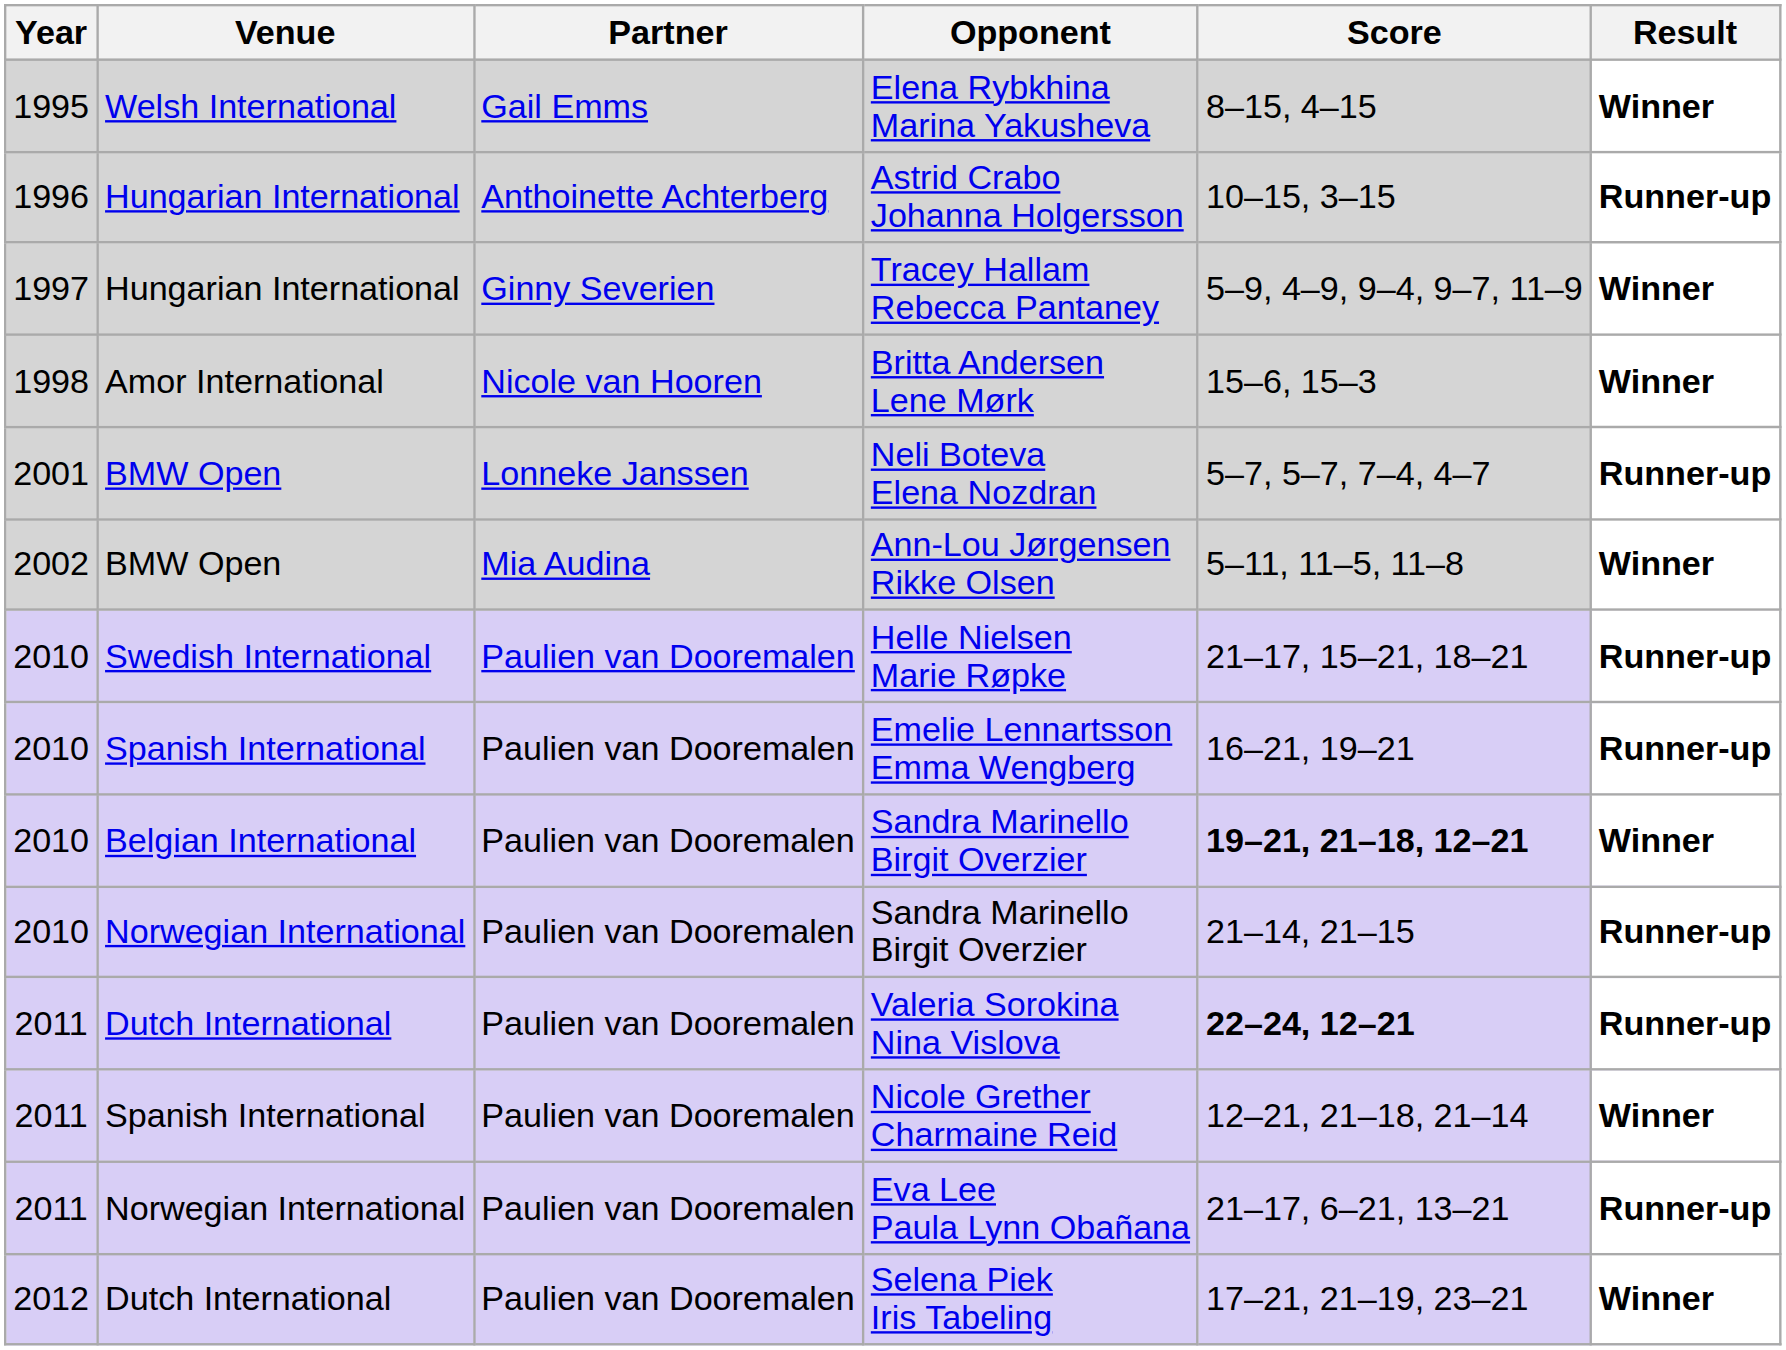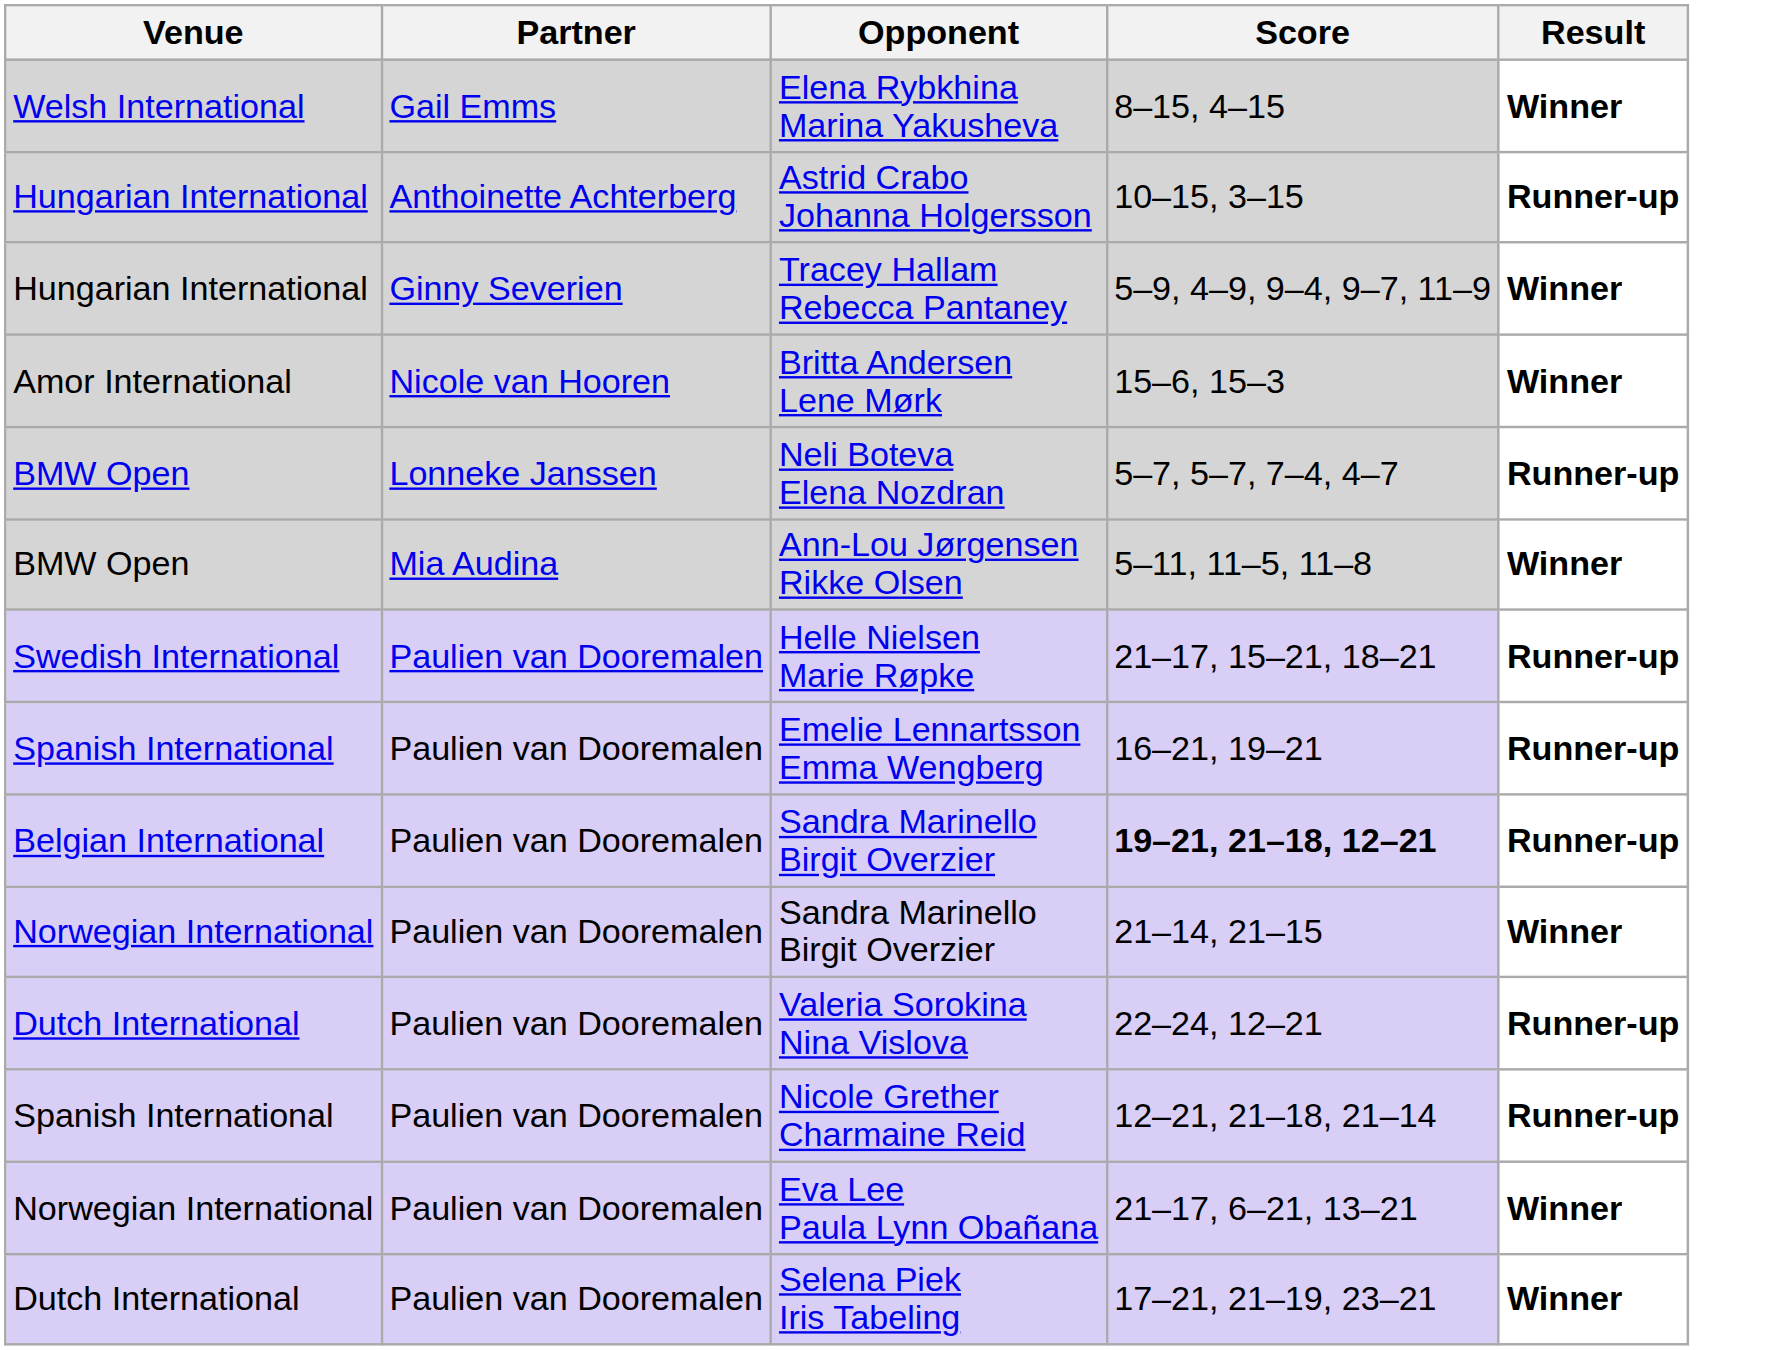- column: Year | 1995 | 1996 | 1997 | 1998 | 2001 | 2002 | 2010 | 2010 | 2010 | 2010 | 2011 | 2011 | 2011 | 2012
Belgian International / Sandra Marinello Birgit Overzier | Result: Winner -> Runner-up
Norwegian International / Sandra Marinello Birgit Overzier | Result: Runner-up -> Winner
Valeria Sorokina Nina Vislova | Score: bold -> normal
Nicole Grether Charmaine Reid | Result: Winner -> Runner-up
Eva Lee Paula Lynn Obañana | Result: Runner-up -> Winner
